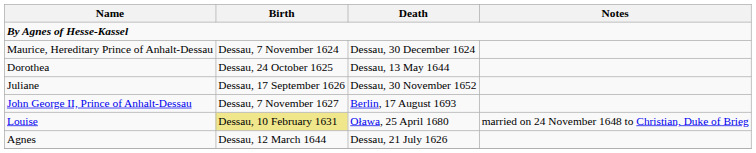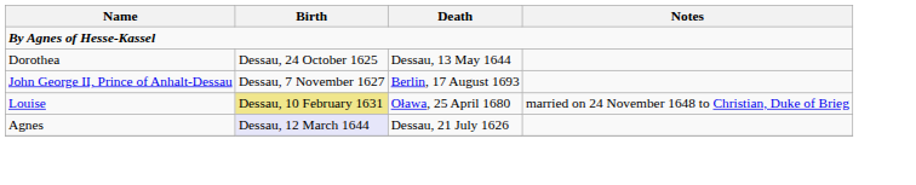- row: Maurice, Hereditary Prince of Anhalt-Dessau | Dessau, 7 November 1624 | Dessau, 30 December 1624
- row: Juliane | Dessau, 17 September 1626 | Dessau, 30 November 1652
Agnes | Birth: no background -> lavender background
